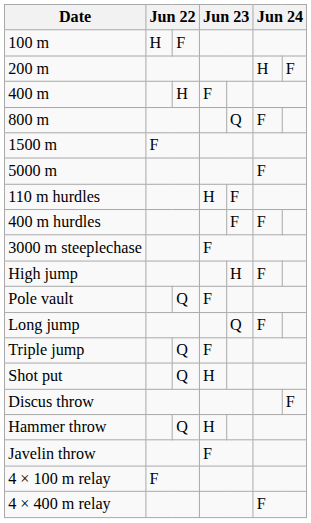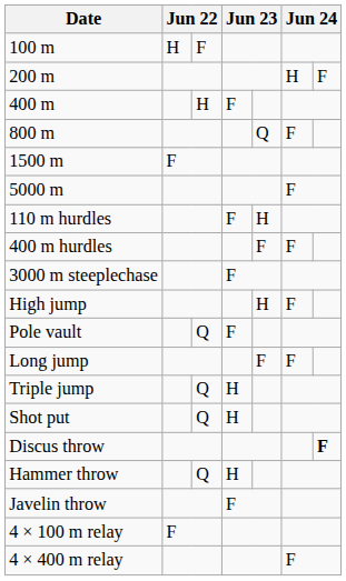110 m hurdles | column 4: H -> F
110 m hurdles | column 5: F -> H
Long jump | column 5: Q -> F
Triple jump | column 4: F -> H
Discus throw | column 7: normal -> bold
